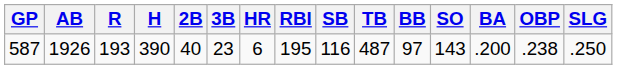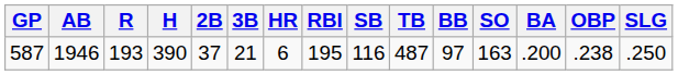587 | AB: 1926 -> 1946
587 | 2B: 40 -> 37
587 | 3B: 23 -> 21
587 | SO: 143 -> 163
